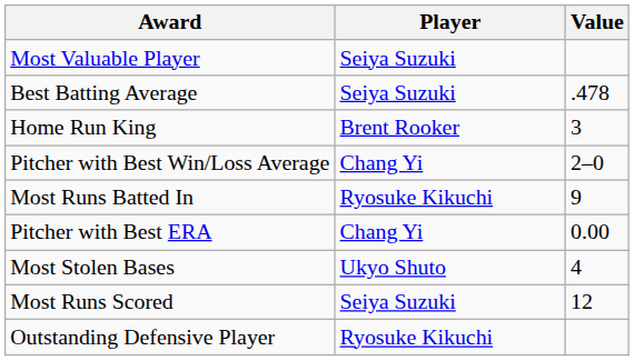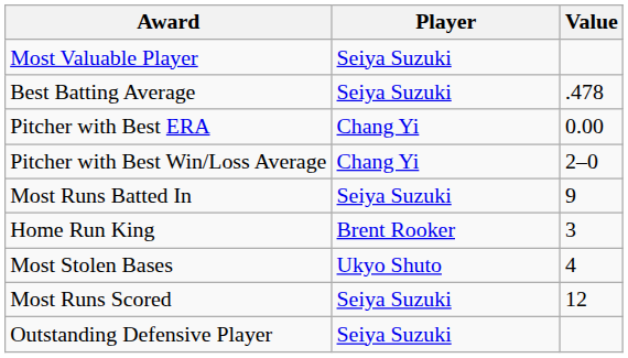rows swapped: Pitcher with Best ERA <-> Home Run King
Most Runs Batted In | Player: Ryosuke Kikuchi -> Seiya Suzuki
Outstanding Defensive Player | Player: Ryosuke Kikuchi -> Seiya Suzuki
